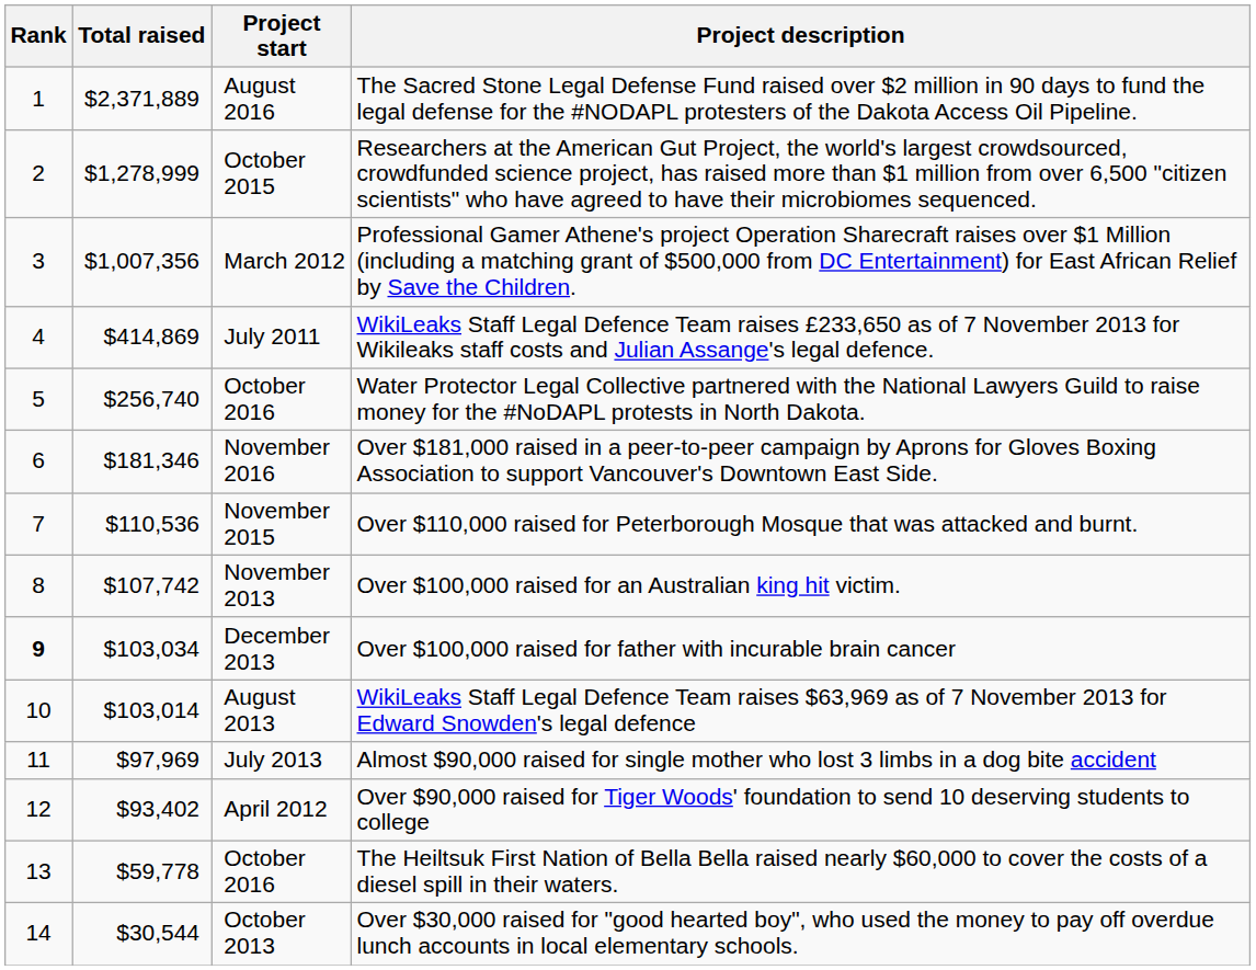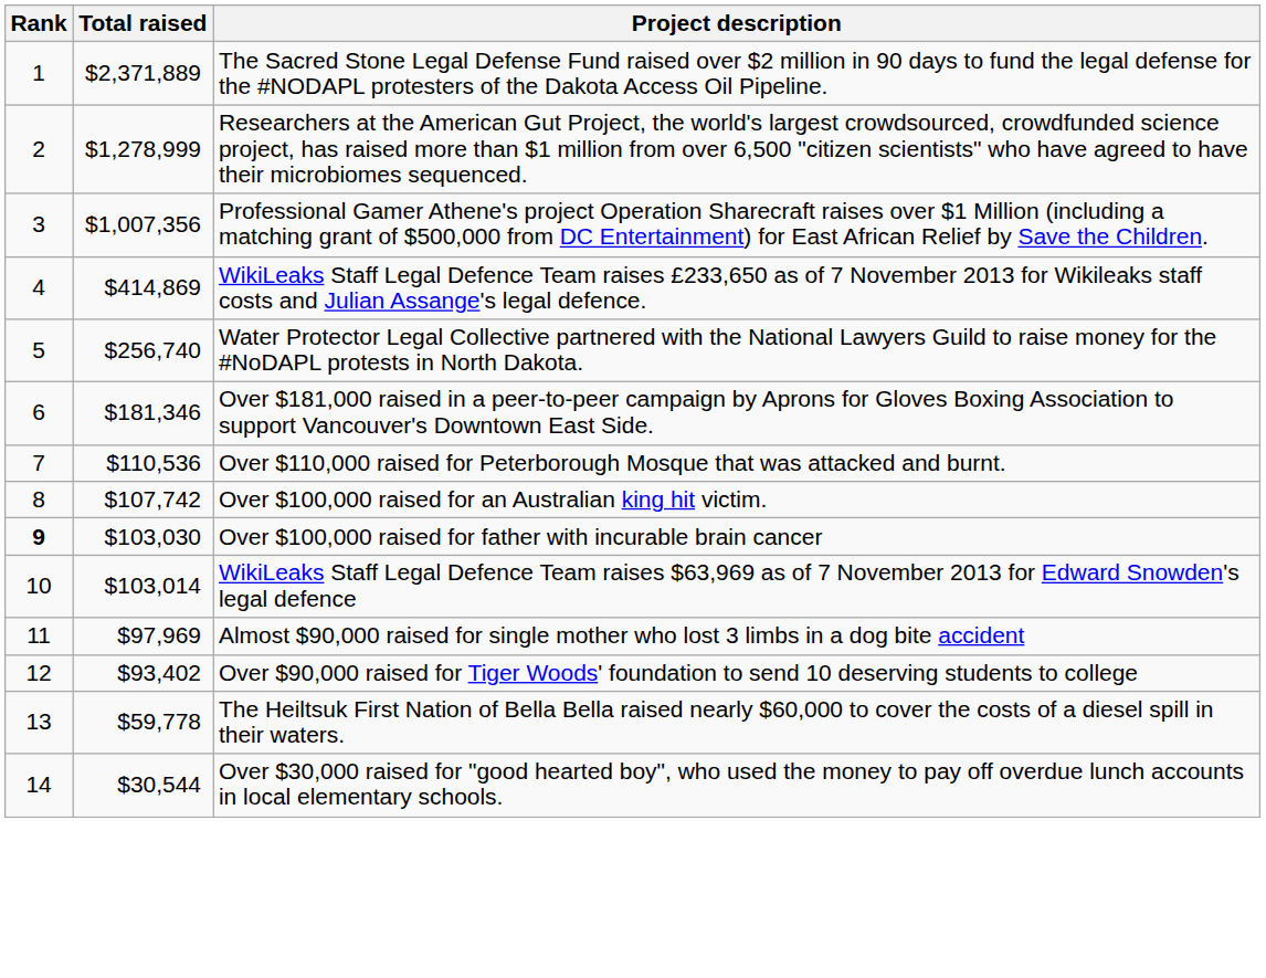- column: Project start | August 2016 | October 2015 | March 2012 | July 2011 | October 2016 | November 2016 | November 2015 | November 2013 | December 2013 | August 2013 | July 2013 | April 2012 | October 2016 | October 2013
Over $100,000 raised for father with incurable brain cancer | Total raised: $103,034 -> $103,030
